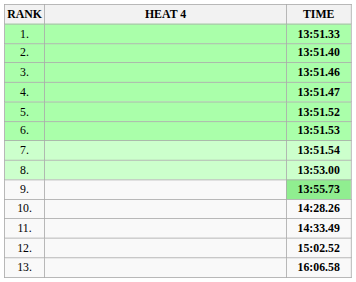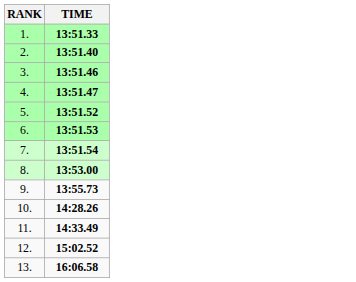- column: HEAT 4
9. | TIME: lightgreen background -> no background
